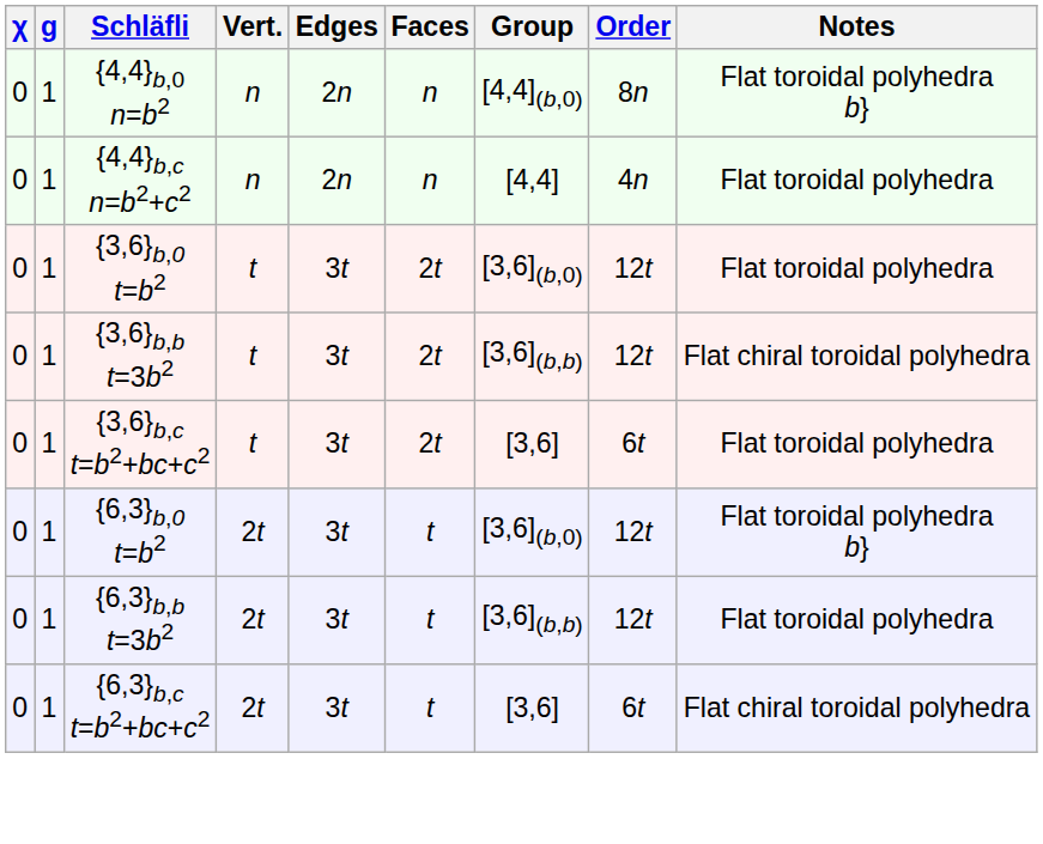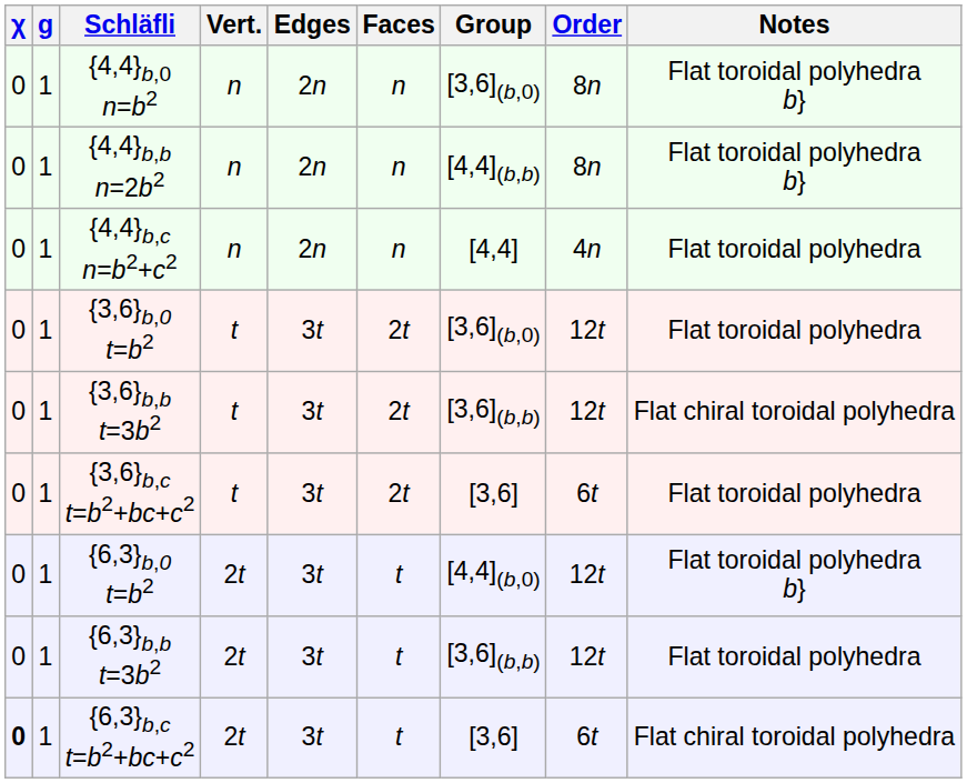{4,4}b,0 n=b2 | Group: [4,4](b,0) -> [3,6](b,0)
+ row: 0 | 1 | {4,4}b,b n=2b2 | n | 2n | n | [4,4](b,b) | 8n | Flat toroidal polyhedra b}
{6,3}b,0 t=b2 | Group: [3,6](b,0) -> [4,4](b,0)
{6,3}b,c t=b2+bc+c2 | χ: normal -> bold
